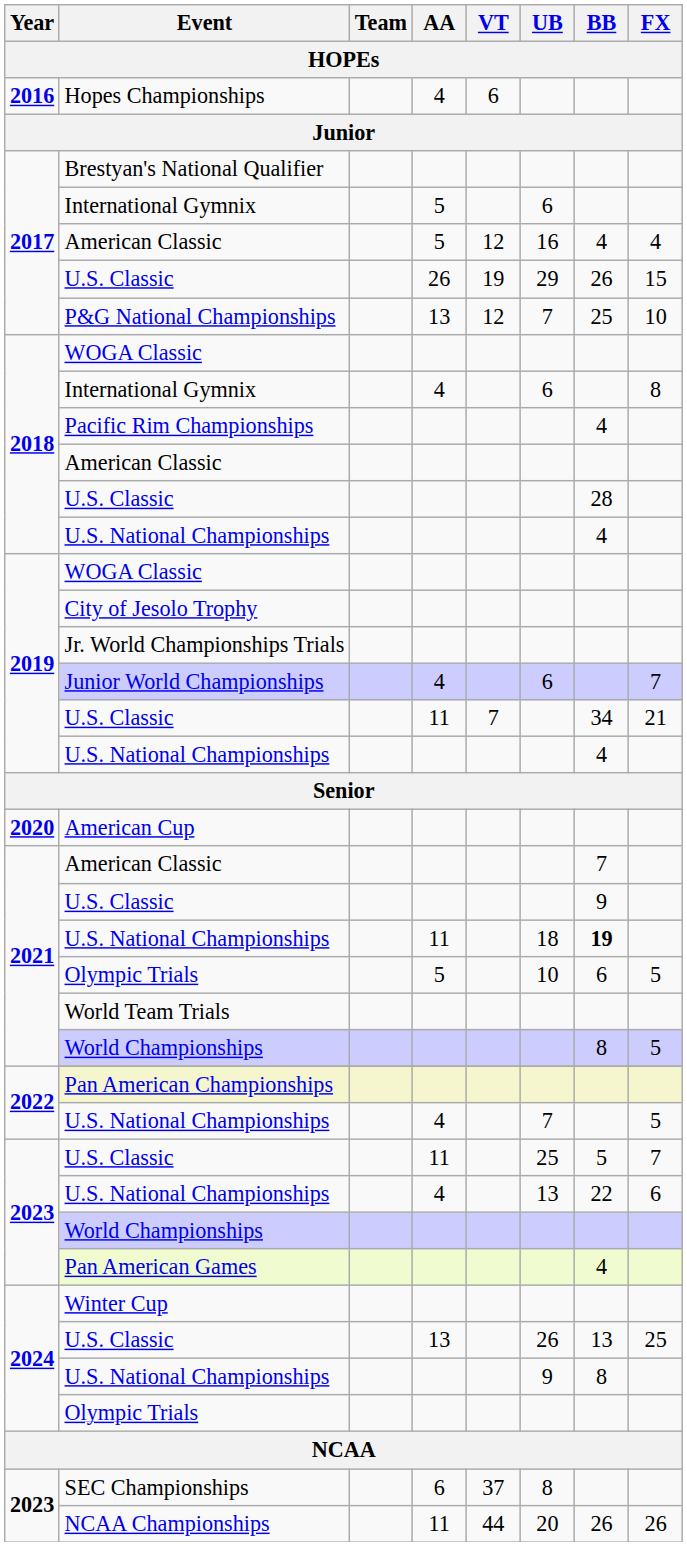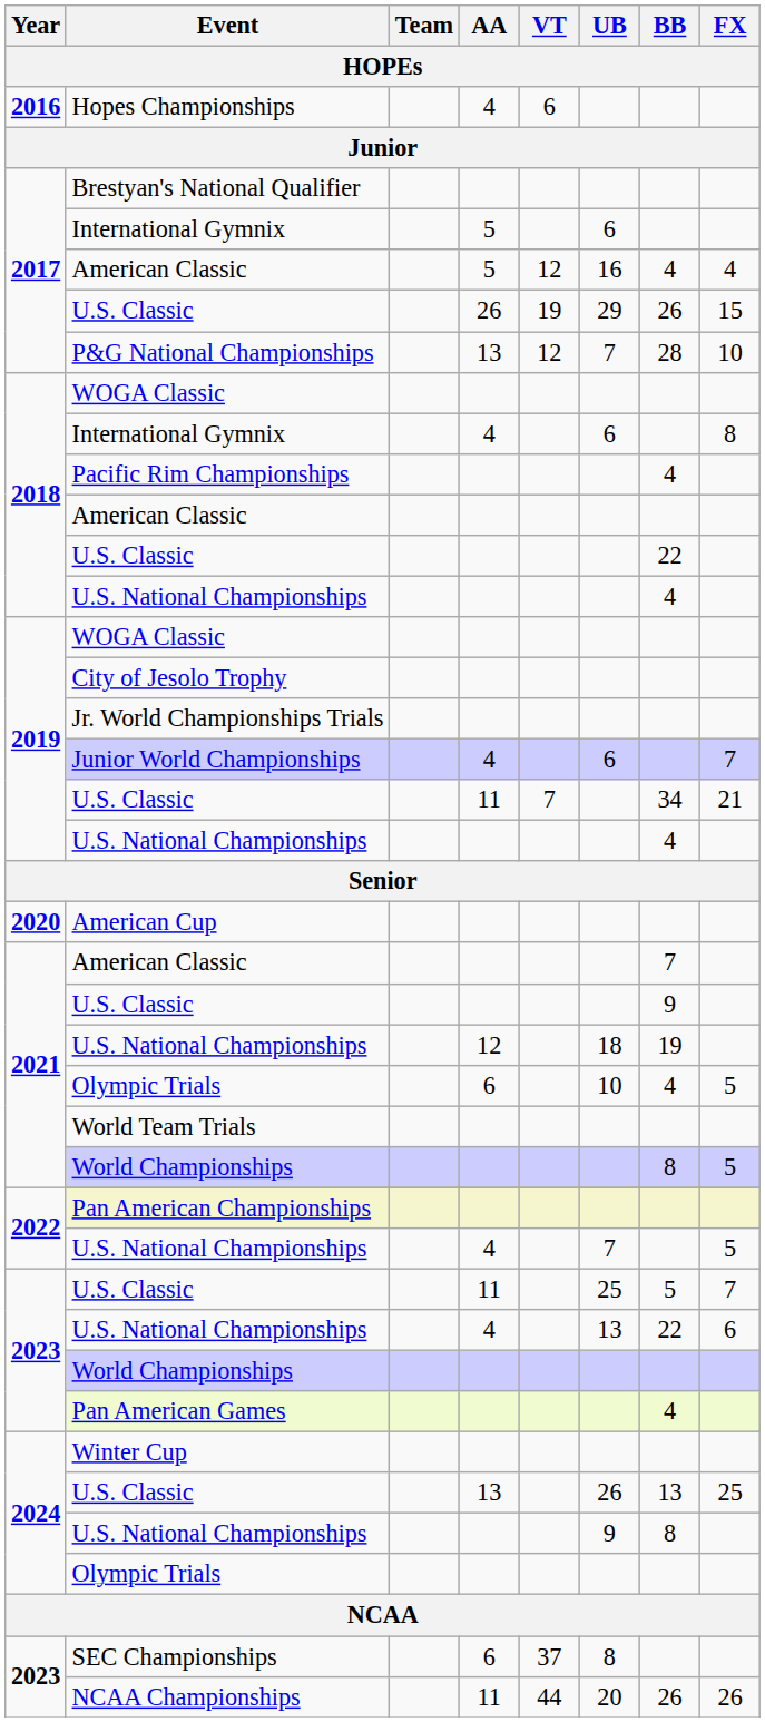P&G National Championships | BB: 25 -> 28
2018 / U.S. Classic | BB: 28 -> 22
2021 / U.S. National Championships | AA: 11 -> 12
2021 / U.S. National Championships | BB: bold -> normal
2021 / Olympic Trials | AA: 5 -> 6
2021 / Olympic Trials | BB: 6 -> 4
